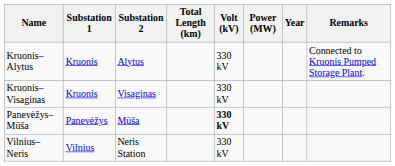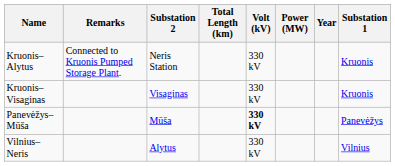columns swapped: Substation 1 <-> Remarks
Kruonis–Alytus | Substation 2: Alytus -> Neris Station
Vilnius–Neris | Substation 2: Neris Station -> Alytus
